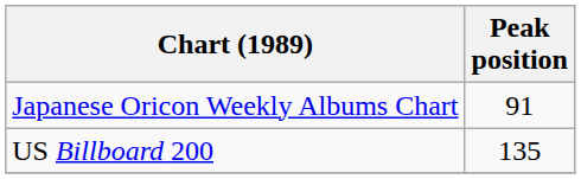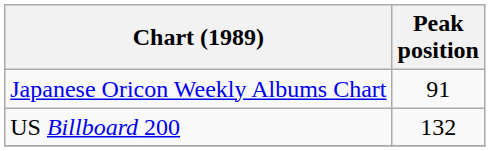US Billboard 200 | Peak position: 135 -> 132
